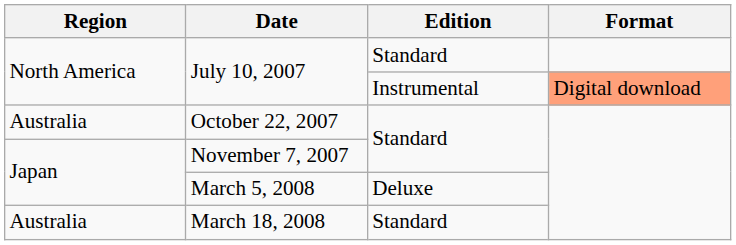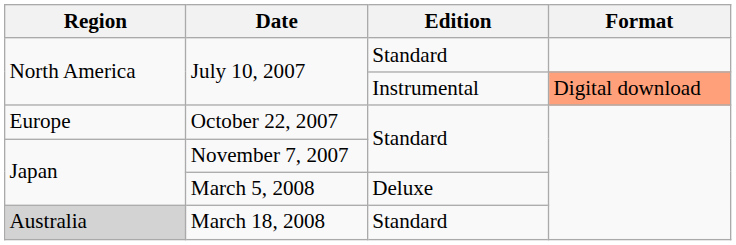October 22, 2007 | Region: Australia -> Europe
March 18, 2008 | Region: no background -> lightgrey background
